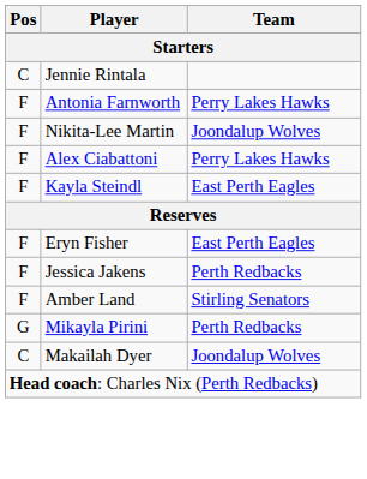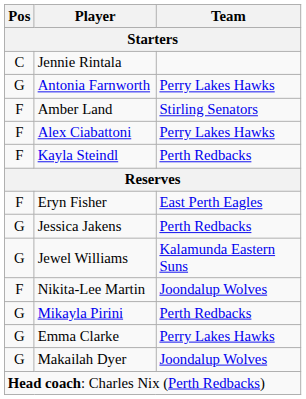Antonia Farnworth | Pos: F -> G
rows swapped: Nikita-Lee Martin <-> Amber Land
Kayla Steindl | Team: East Perth Eagles -> Perth Redbacks
Jessica Jakens | Pos: F -> G
+ row: G | Jewel Williams | Kalamunda Eastern Suns
+ row: G | Emma Clarke | Perry Lakes Hawks
Makailah Dyer | Pos: C -> G
